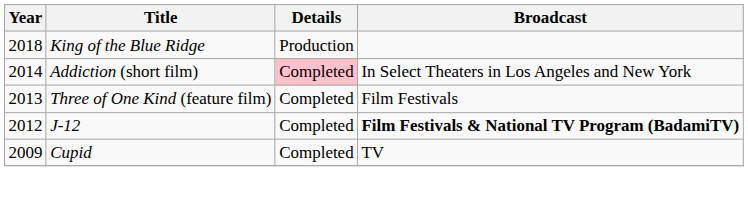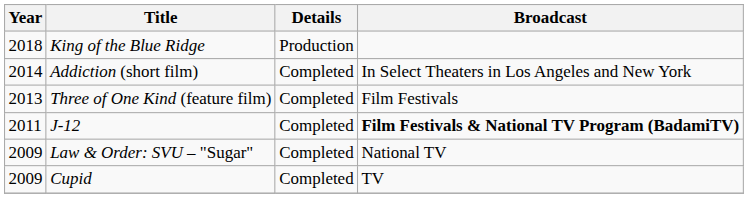Addiction (short film) | Details: pink background -> no background
J-12 | Year: 2012 -> 2011
+ row: 2009 | Law & Order: SVU – "Sugar" | Completed | National TV
